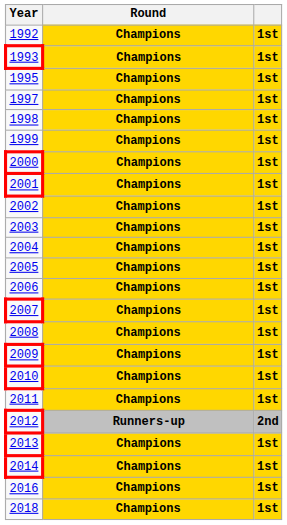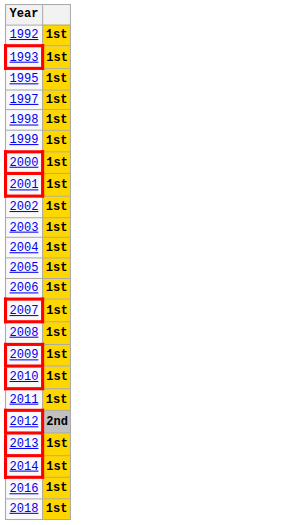- column: Round | Champions | Champions | Champions | Champions | Champions | Champions | Champions | Champions | Champions | Champions | Champions | Champions | Champions | Champions | Champions | Champions | Champions | Champions | Runners-up | Champions | Champions | Champions | Champions
